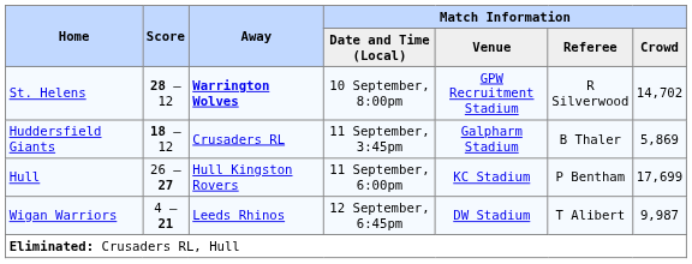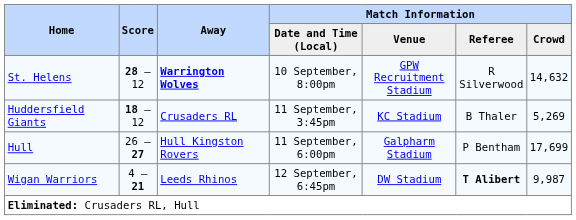St. Helens | Match Information / Crowd: 14,702 -> 14,632
Huddersfield Giants | Match Information / Venue: Galpharm Stadium -> KC Stadium
Huddersfield Giants | Match Information / Crowd: 5,869 -> 5,269
Hull | Match Information / Venue: KC Stadium -> Galpharm Stadium
Wigan Warriors | Match Information / Referee: normal -> bold
